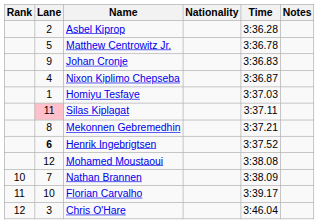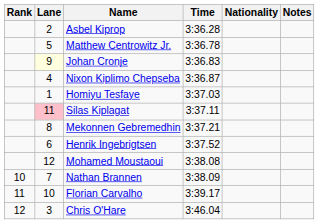columns swapped: Nationality <-> Time
Johan Cronje | Lane: no background -> lightyellow background
Henrik Ingebrigtsen | Lane: bold -> normal
